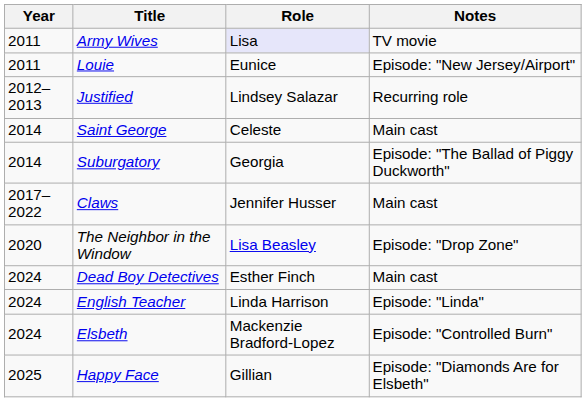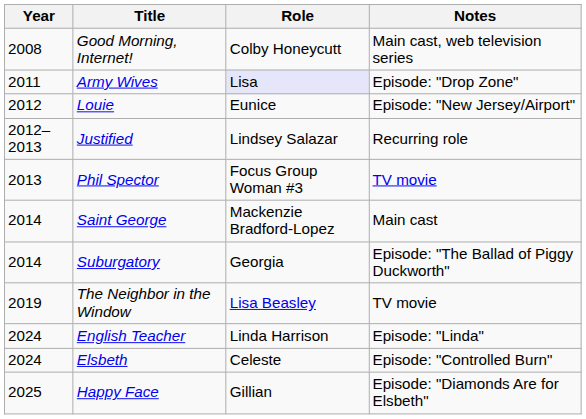+ row: 2008 | Good Morning, Internet! | Colby Honeycutt | Main cast, web television series
Army Wives | Notes: TV movie -> Episode: "Drop Zone"
Louie | Year: 2011 -> 2012
+ row: 2013 | Phil Spector | Focus Group Woman #3 | TV movie
Saint George | Role: Celeste -> Mackenzie Bradford-Lopez
- row: 2017–2022 | Claws | Jennifer Husser | Main cast
The Neighbor in the Window | Year: 2020 -> 2019
The Neighbor in the Window | Notes: Episode: "Drop Zone" -> TV movie
- row: 2024 | Dead Boy Detectives | Esther Finch | Main cast
Elsbeth | Role: Mackenzie Bradford-Lopez -> Celeste
